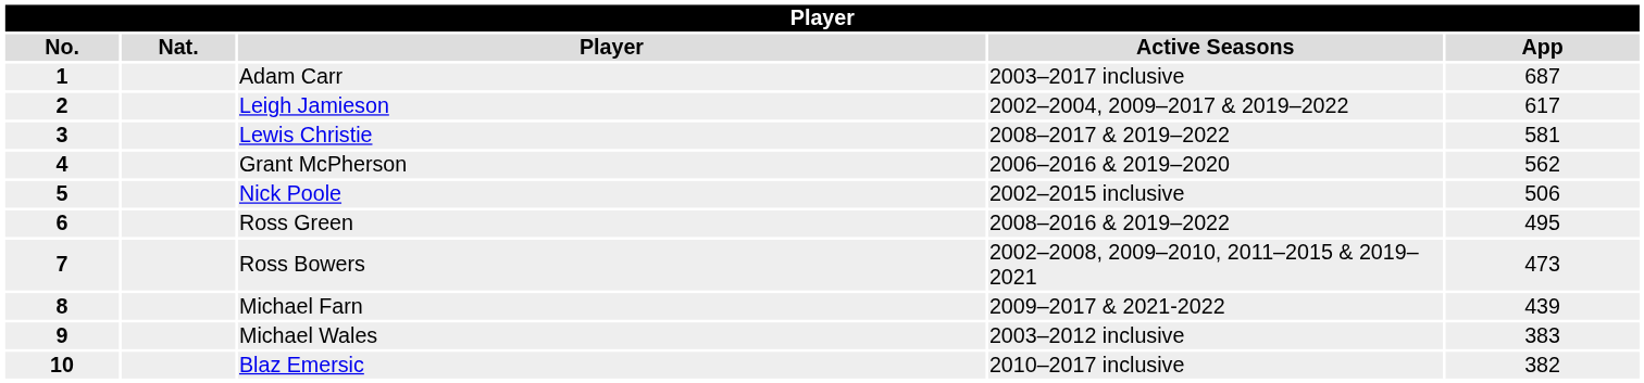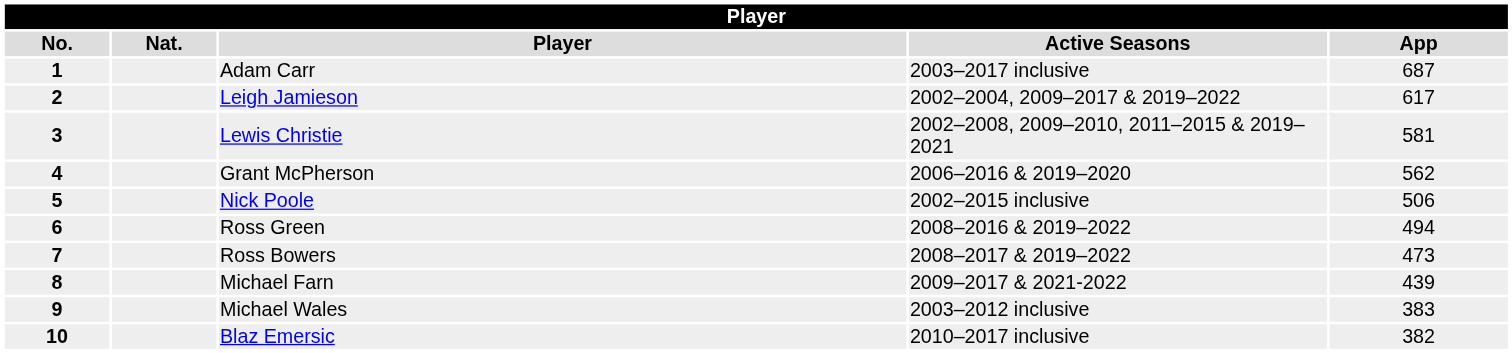Lewis Christie | Active Seasons: 2008–2017 & 2019–2022 -> 2002–2008, 2009–2010, 2011–2015 & 2019–2021
Ross Green | App: 495 -> 494
Ross Bowers | Active Seasons: 2002–2008, 2009–2010, 2011–2015 & 2019–2021 -> 2008–2017 & 2019–2022
